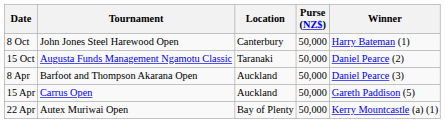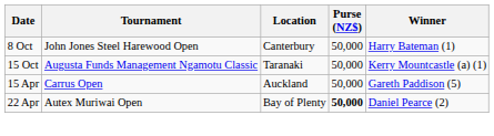15 Oct | Winner: Daniel Pearce (2) -> Kerry Mountcastle (a) (1)
- row: 8 Apr | Barfoot and Thompson Akarana Open | Auckland | 50,000 | Daniel Pearce (3)
22 Apr | Purse (NZ$): normal -> bold
22 Apr | Winner: Kerry Mountcastle (a) (1) -> Daniel Pearce (2)
